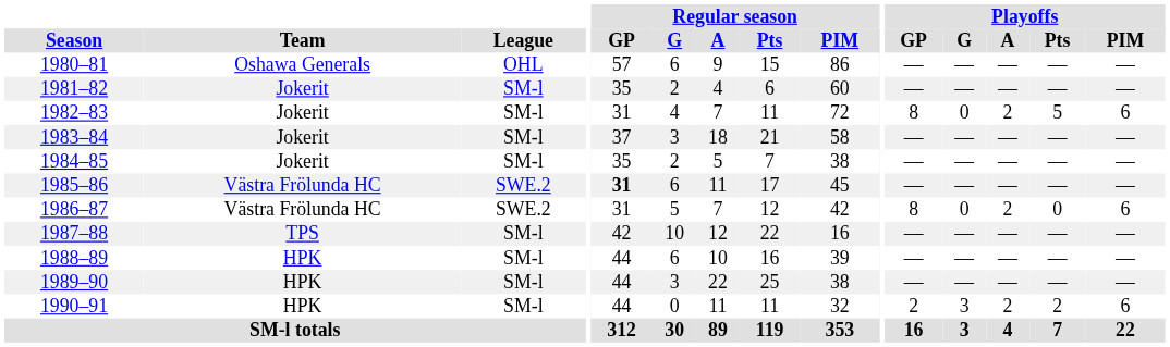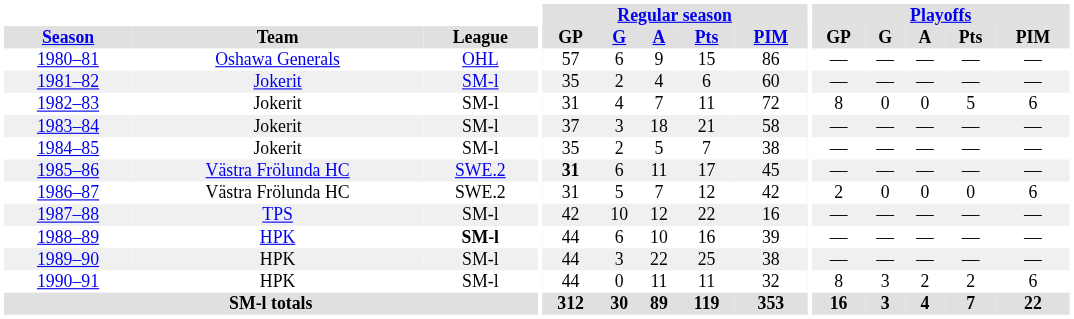1982–83 | Playoffs / A: 2 -> 0
1986–87 | Playoffs / GP: 8 -> 2
1986–87 | Playoffs / A: 2 -> 0
1988–89 | League: normal -> bold
1990–91 | Playoffs / GP: 2 -> 8
